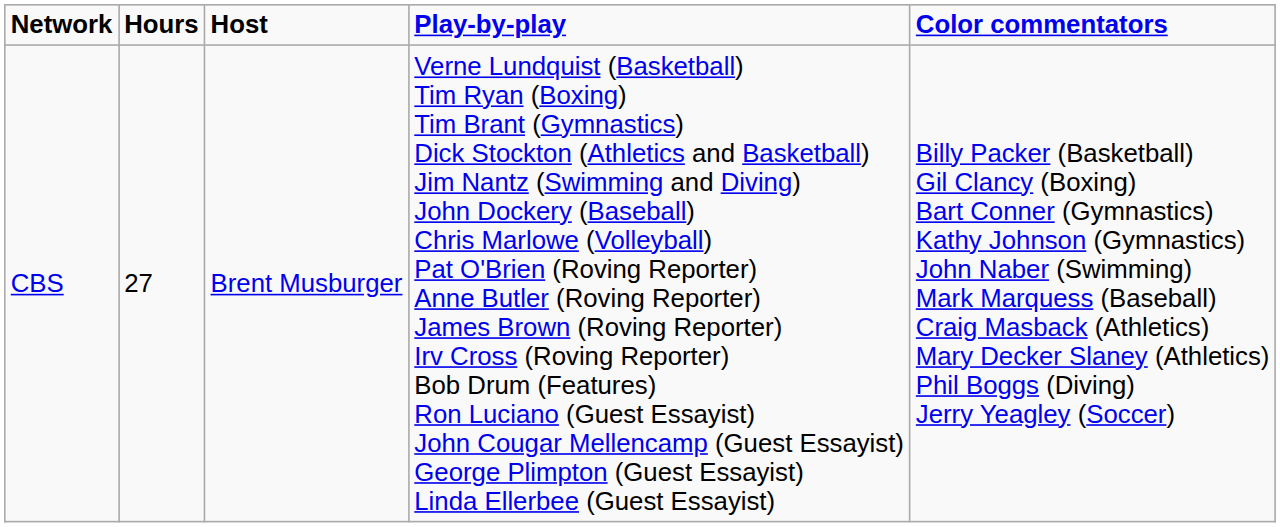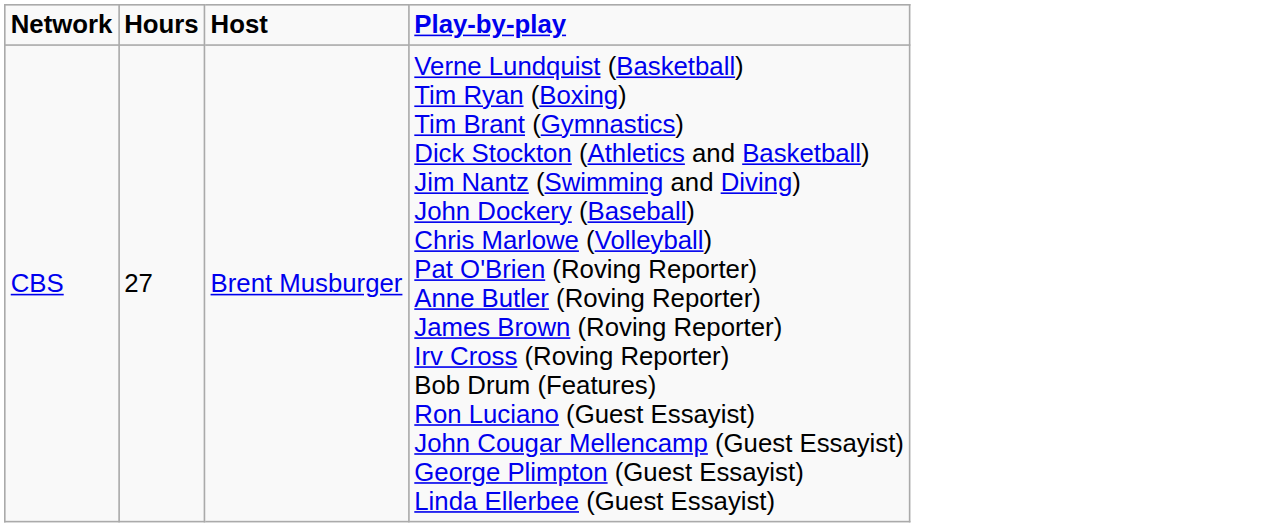- column: Color commentators | Billy Packer (Basketball) Gil Clancy (Boxing) Bart Conner (Gymnastics) Kathy Johnson (Gymnastics) John Naber (Swimming) Mark Marquess (Baseball) Craig Masback (Athletics) Mary Decker Slaney (Athletics) Phil Boggs (Diving) Jerry Yeagley (Soccer)
